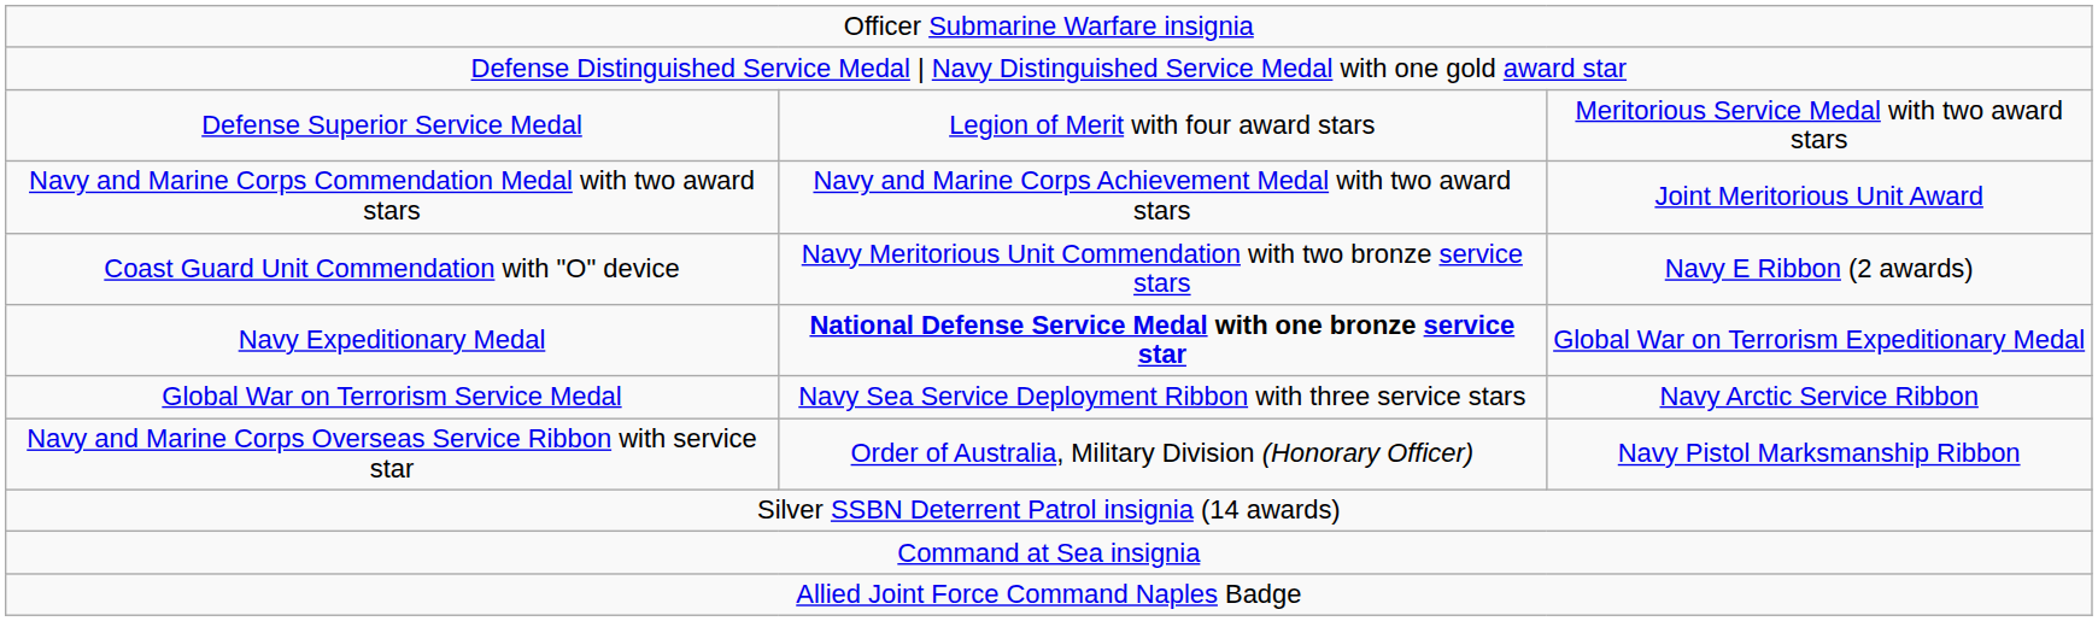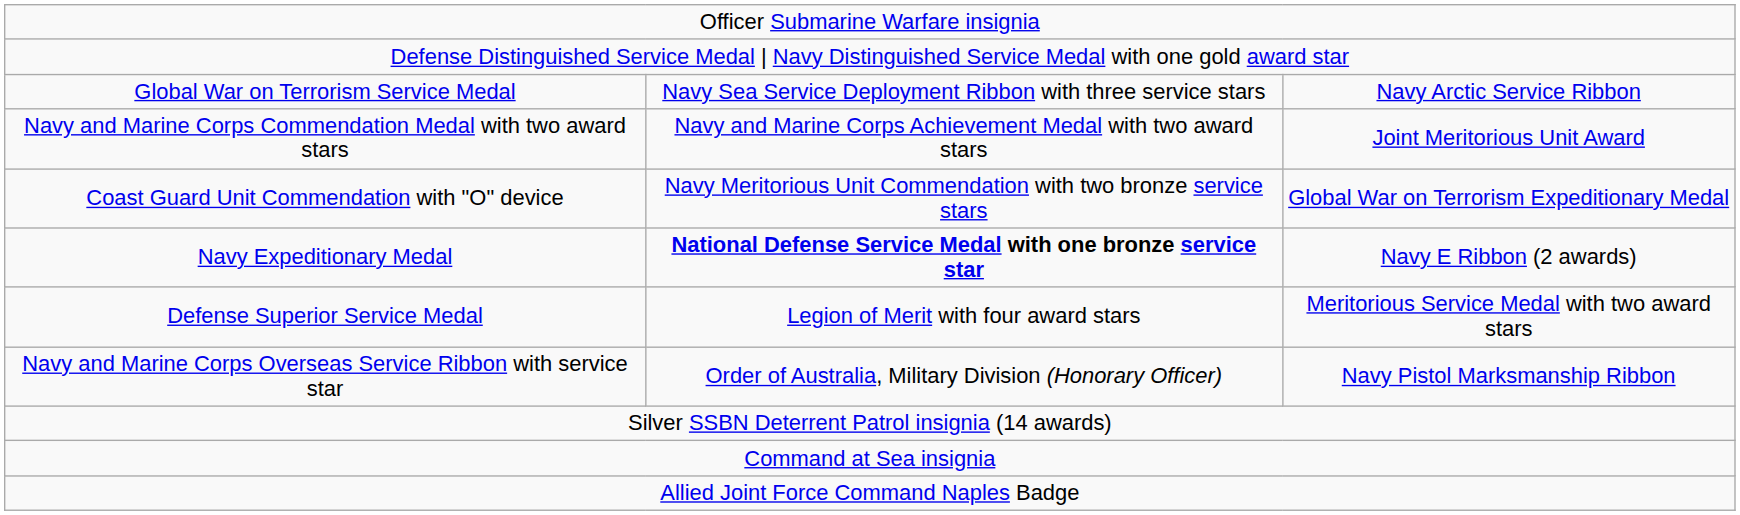rows swapped: Defense Superior Service Medal <-> Global War on Terrorism Service Medal
Coast Guard Unit Commendation with "O" device | column 3: Navy E Ribbon (2 awards) -> Global War on Terrorism Expeditionary Medal
Navy Expeditionary Medal | column 3: Global War on Terrorism Expeditionary Medal -> Navy E Ribbon (2 awards)
